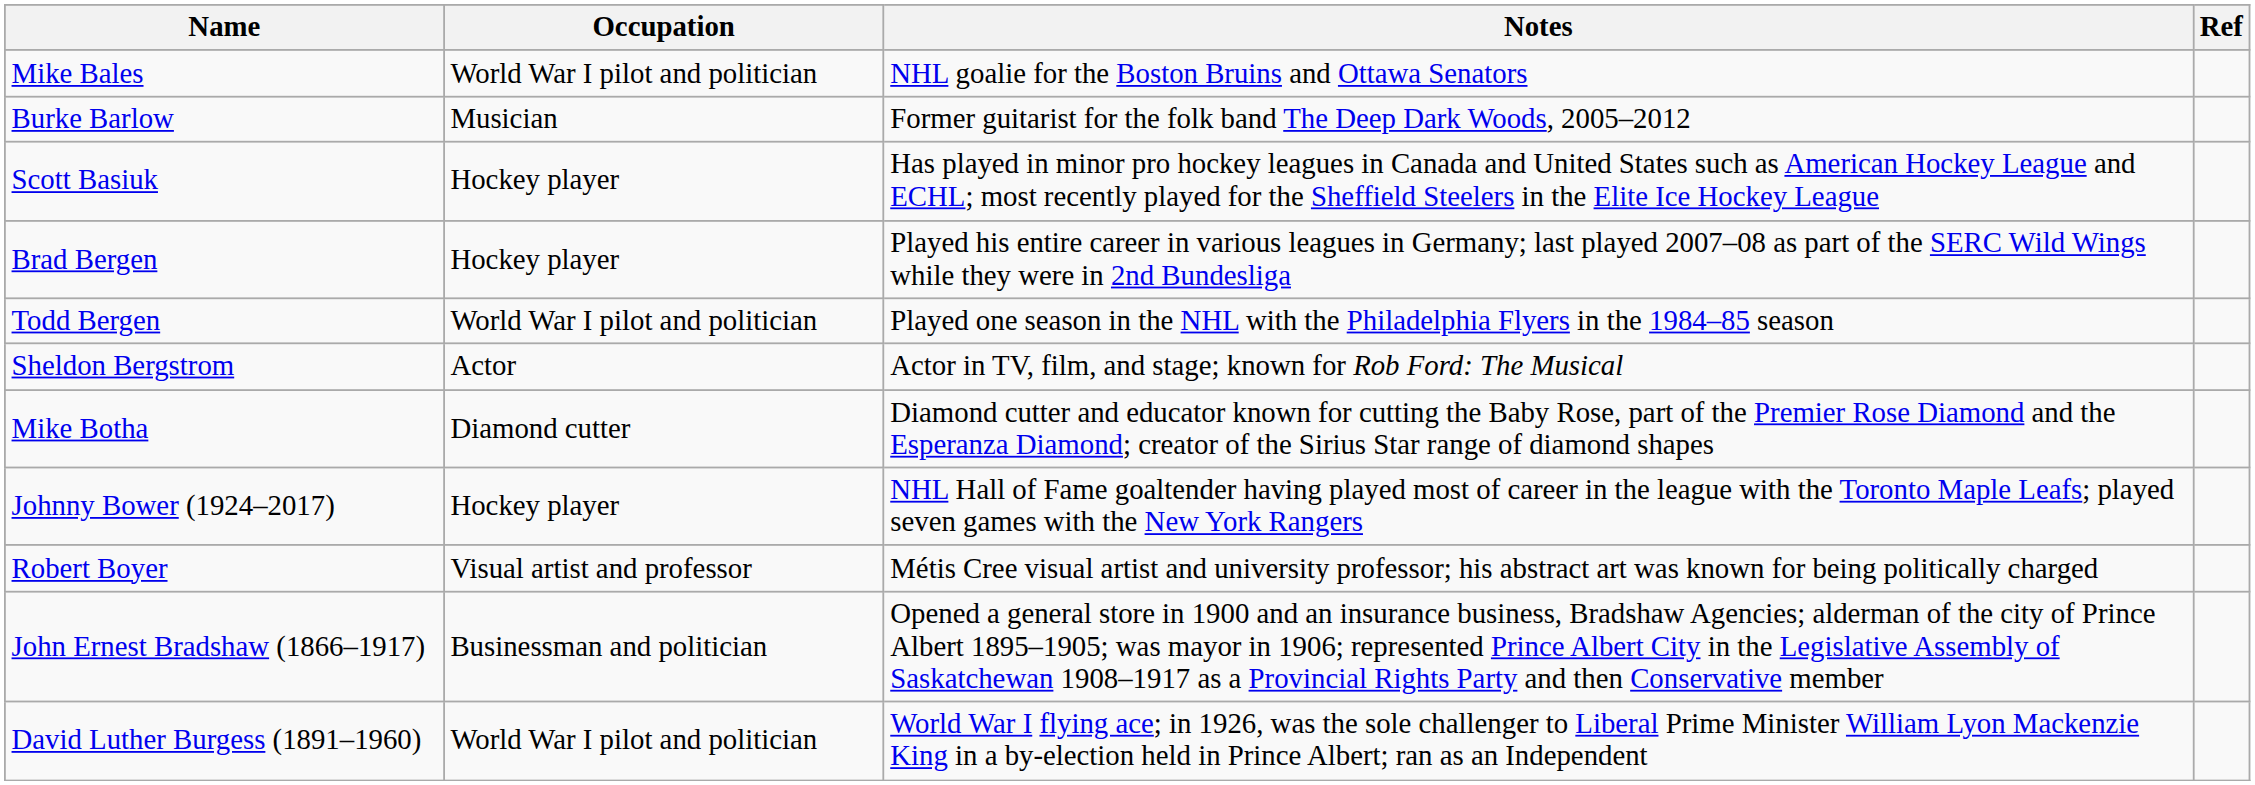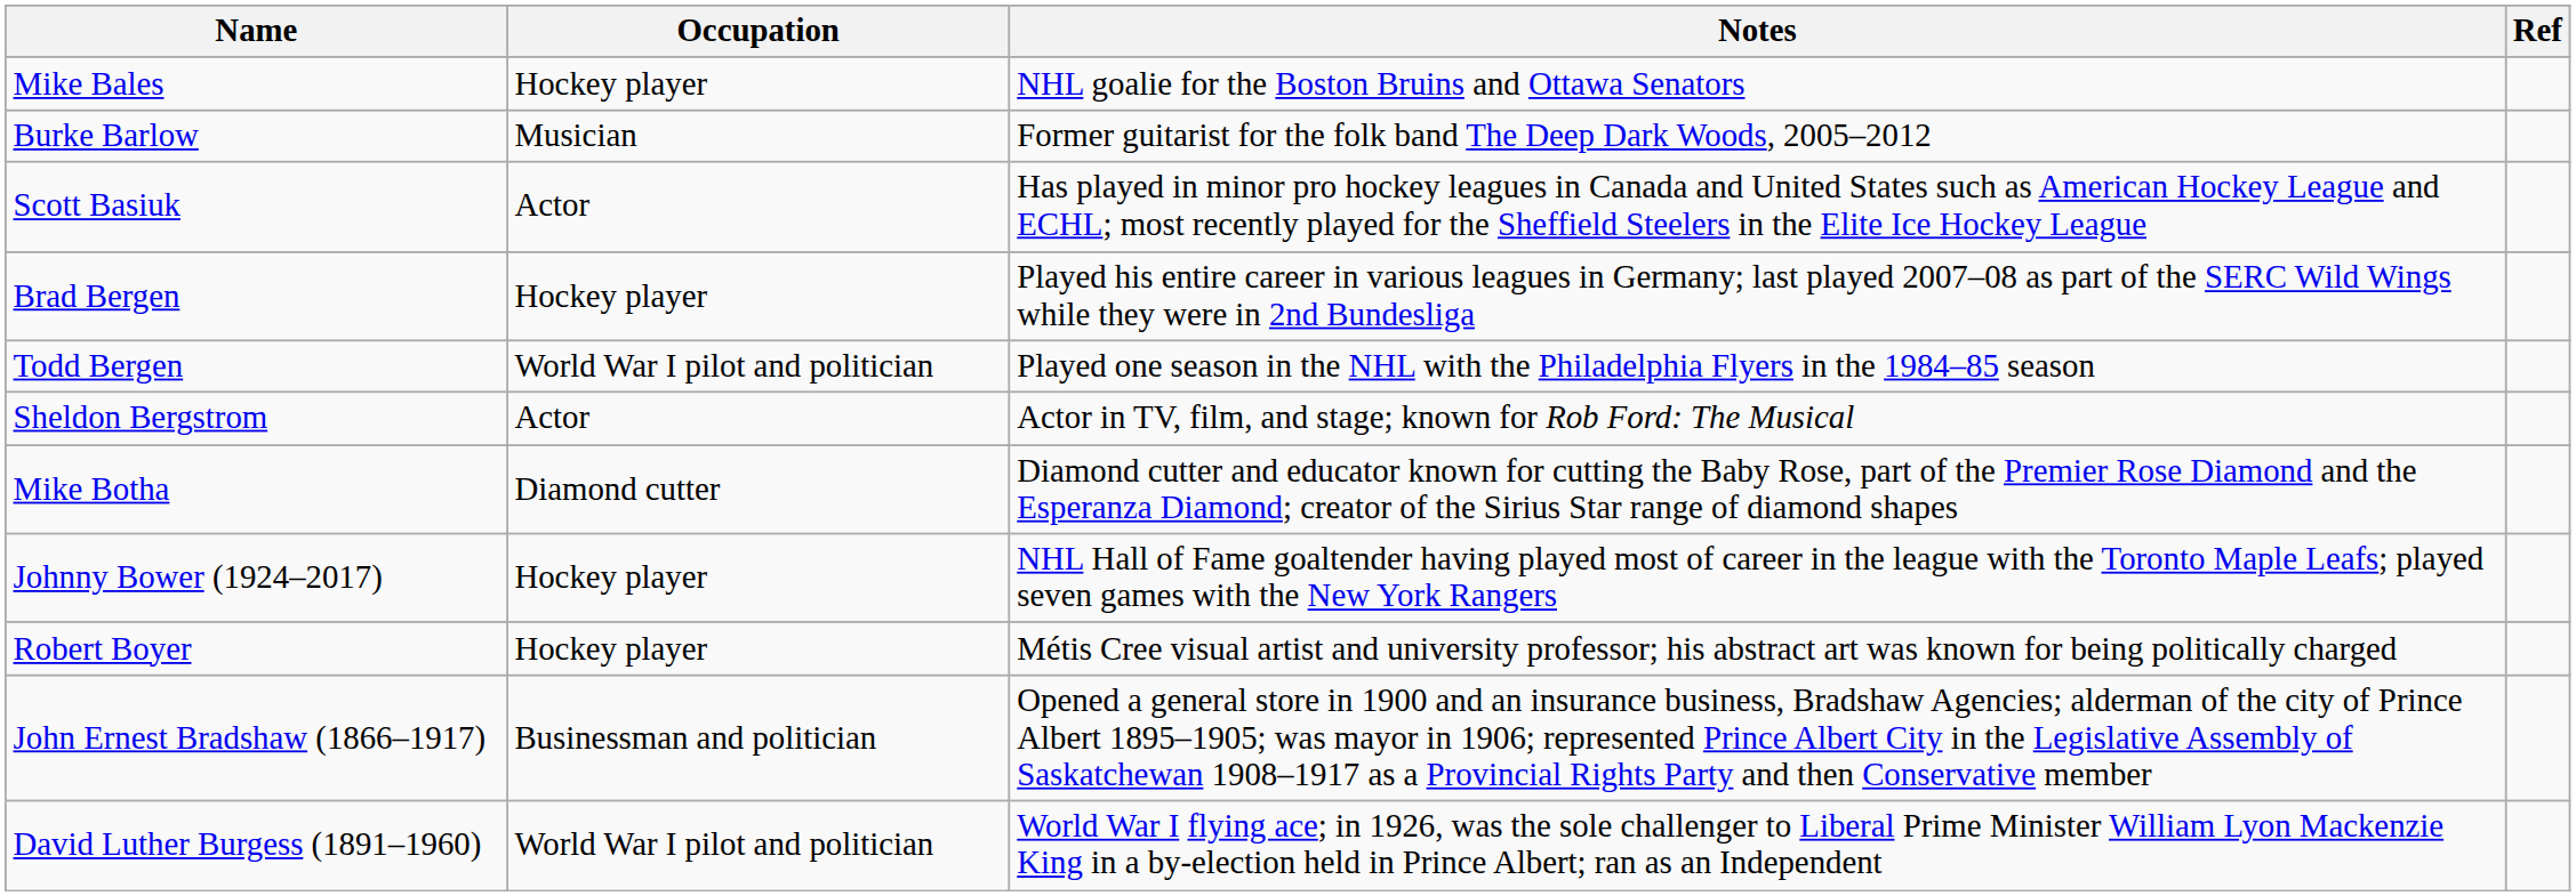Mike Bales | Occupation: World War I pilot and politician -> Hockey player
Scott Basiuk | Occupation: Hockey player -> Actor
Robert Boyer | Occupation: Visual artist and professor -> Hockey player
